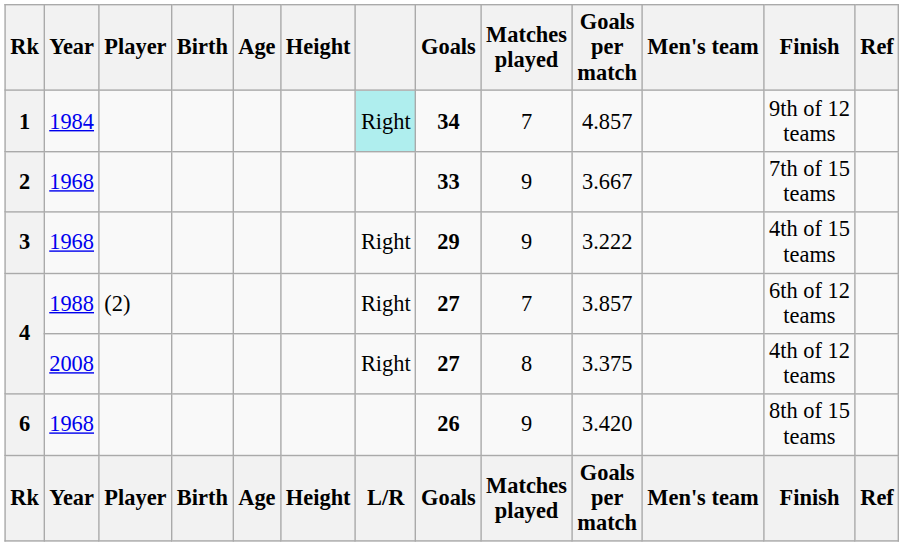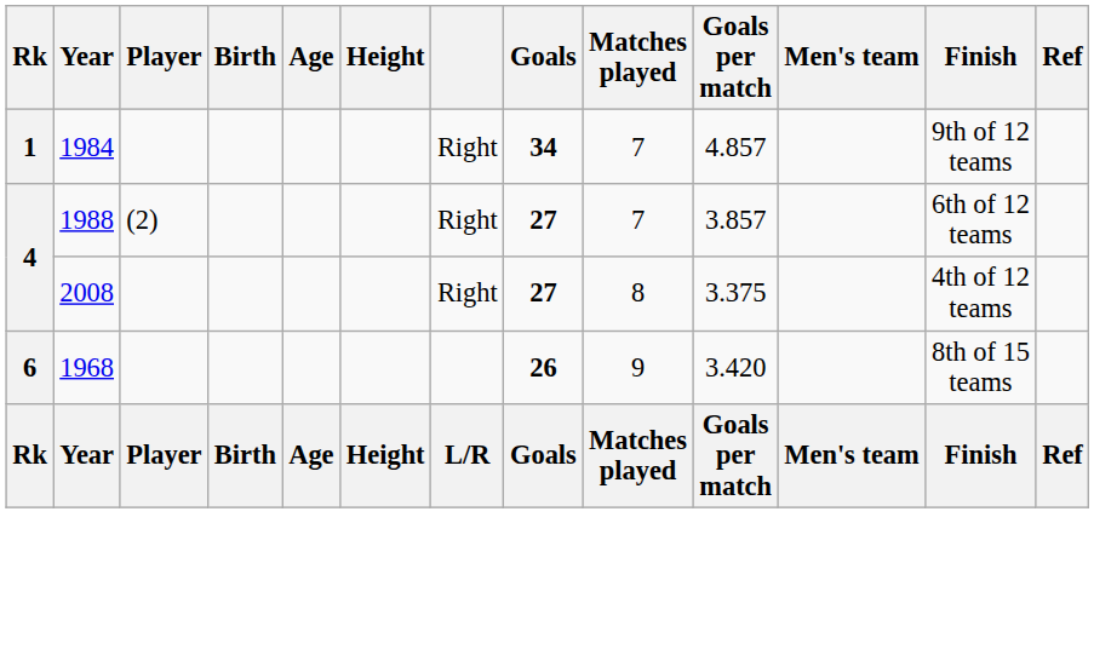1 | column 7: paleturquoise background -> no background
- row: 2 | 1968 | 33 | 9 | 3.667 | 7th of 15 teams
- row: 3 | 1968 | Right | 29 | 9 | 3.222 | 4th of 15 teams
